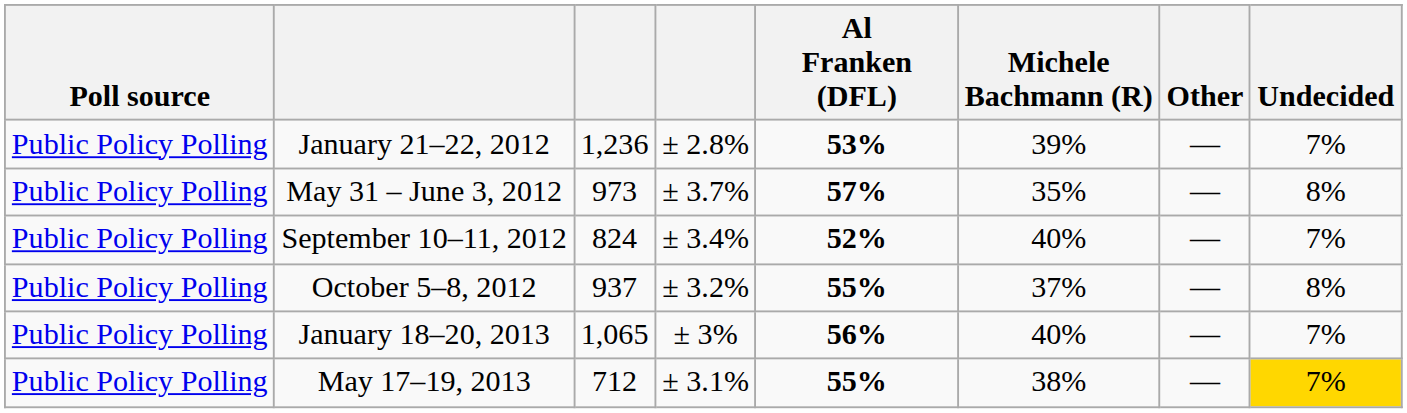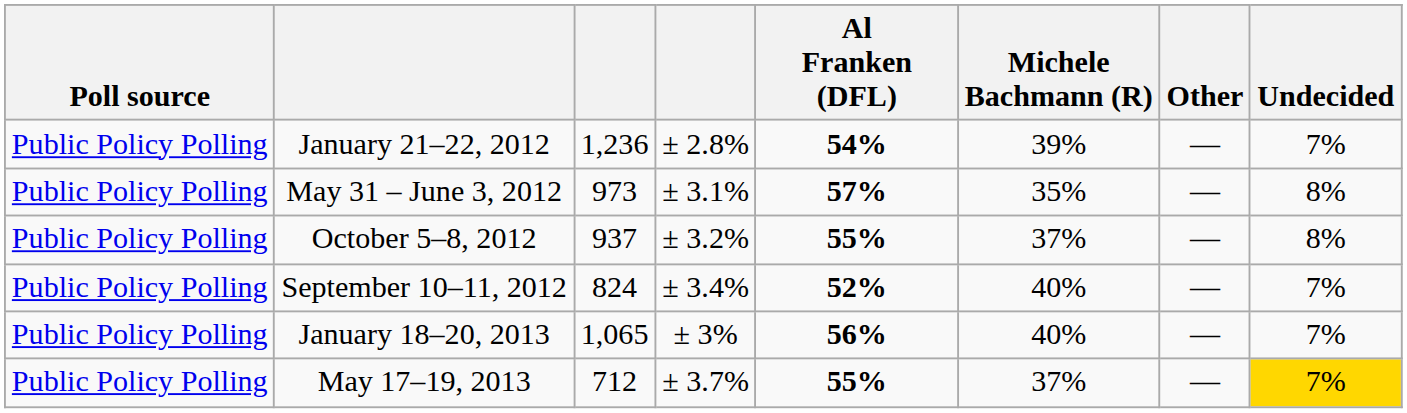January 21–22, 2012 | Al Franken (DFL): 53% -> 54%
May 31 – June 3, 2012 | column 4: ± 3.7% -> ± 3.1%
rows swapped: September 10–11, 2012 <-> October 5–8, 2012
May 17–19, 2013 | column 4: ± 3.1% -> ± 3.7%
May 17–19, 2013 | Michele Bachmann (R): 38% -> 37%
